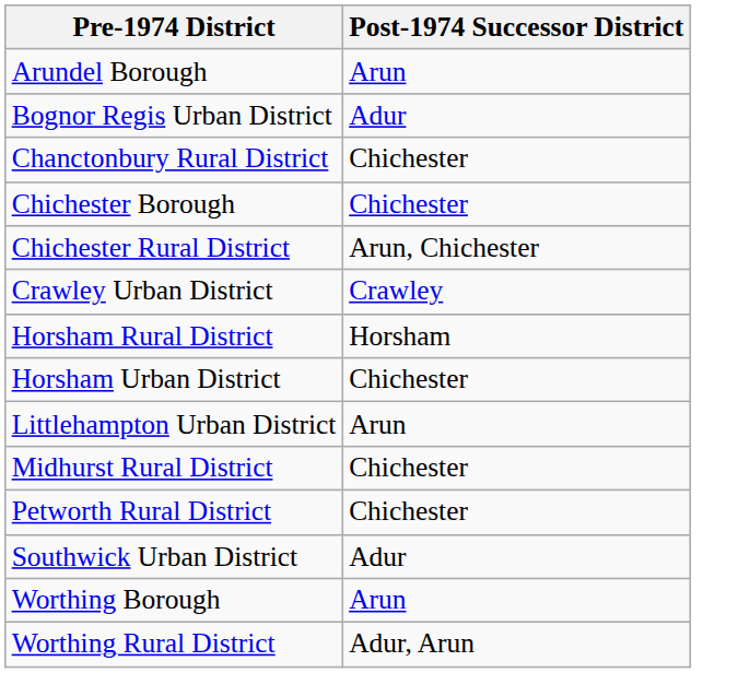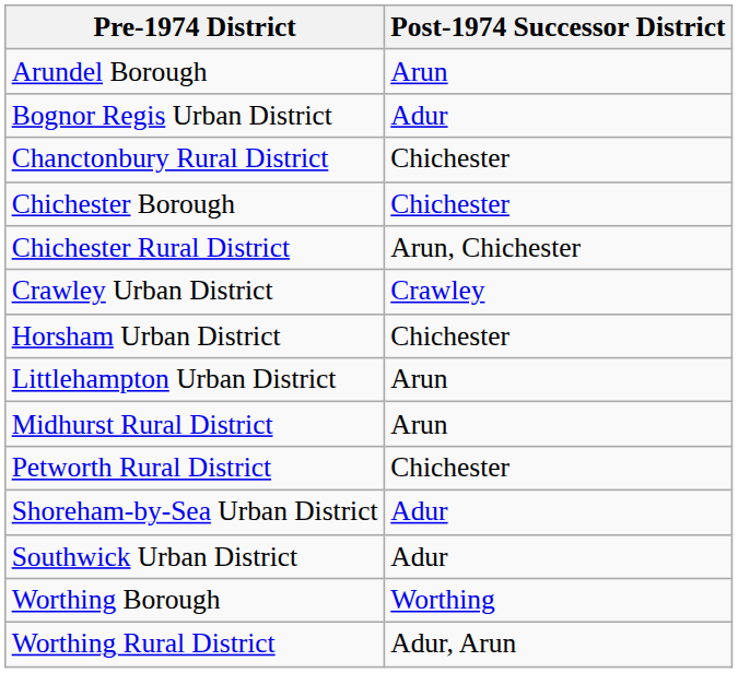- row: Horsham Rural District | Horsham
Midhurst Rural District | Post-1974 Successor District: Chichester -> Arun
+ row: Shoreham-by-Sea Urban District | Adur
Worthing Borough | Post-1974 Successor District: Arun -> Worthing
